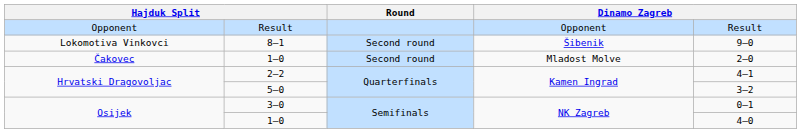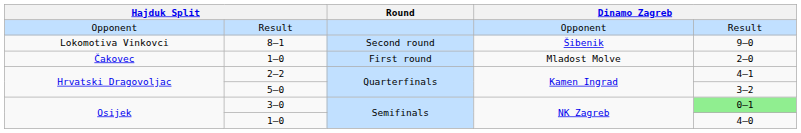Čakovec / 1–0 | Round: Second round -> First round
3–0 | column 5: no background -> lightgreen background
